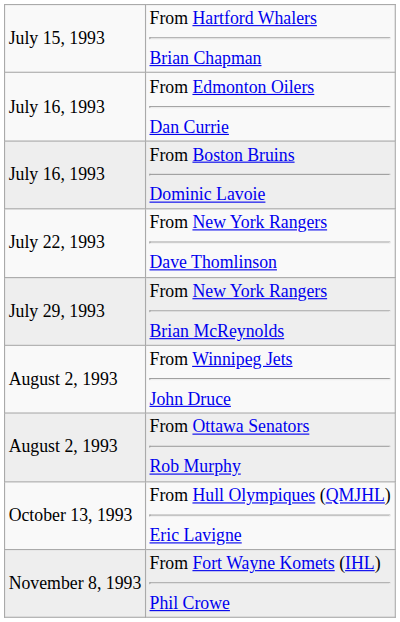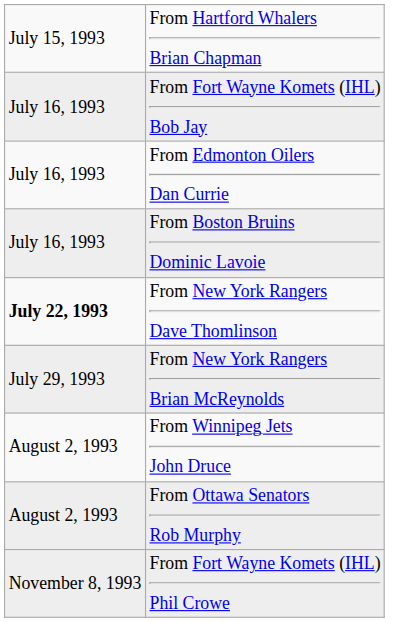+ row: July 16, 1993 | From Fort Wayne Komets (IHL) Bob Jay
From New York Rangers Dave Thomlinson | column 1: normal -> bold
- row: October 13, 1993 | From Hull Olympiques (QMJHL) Eric Lavigne
